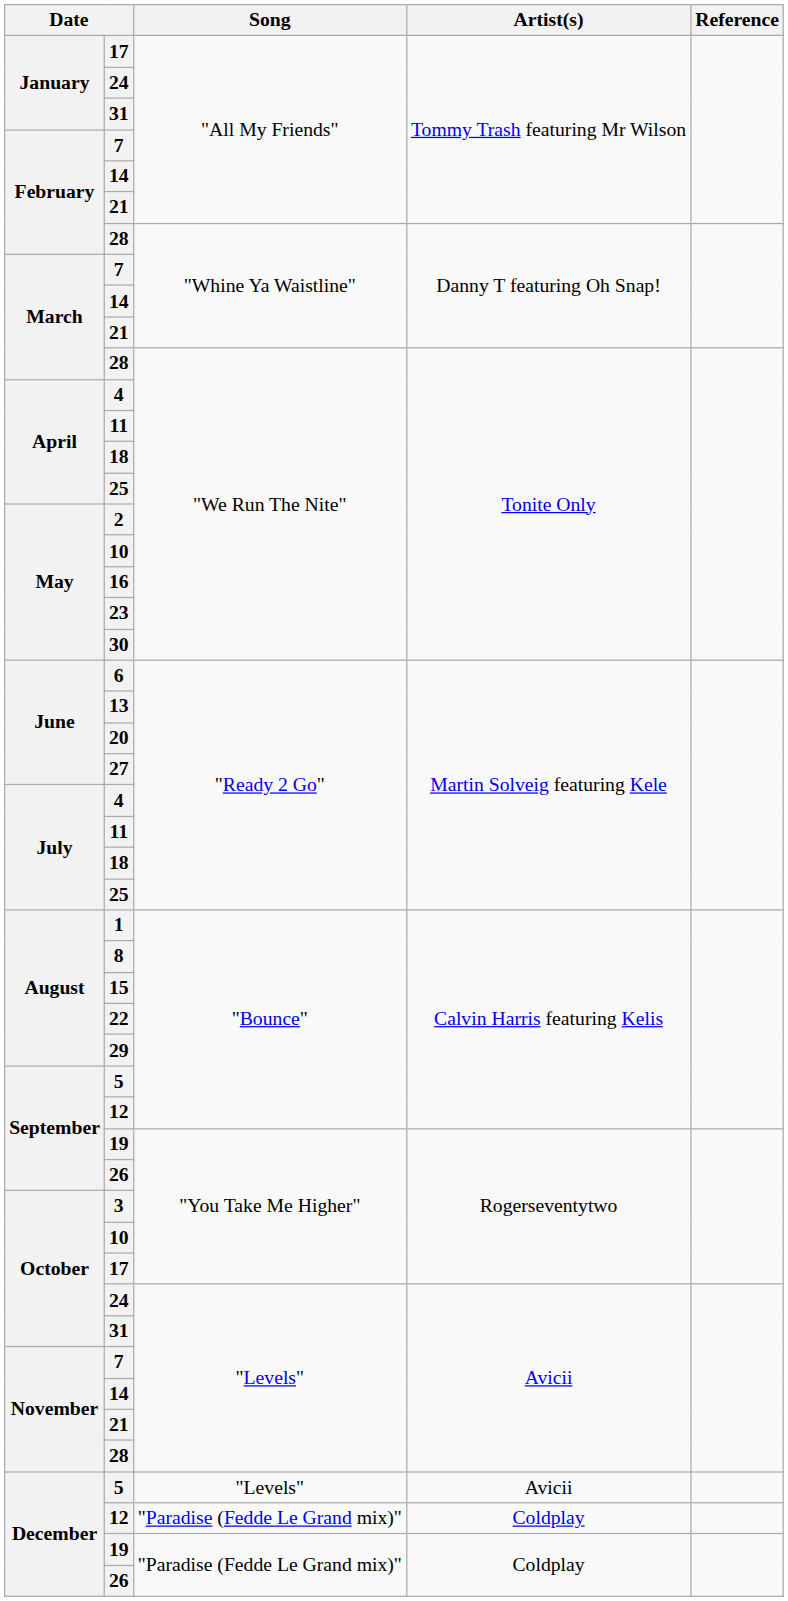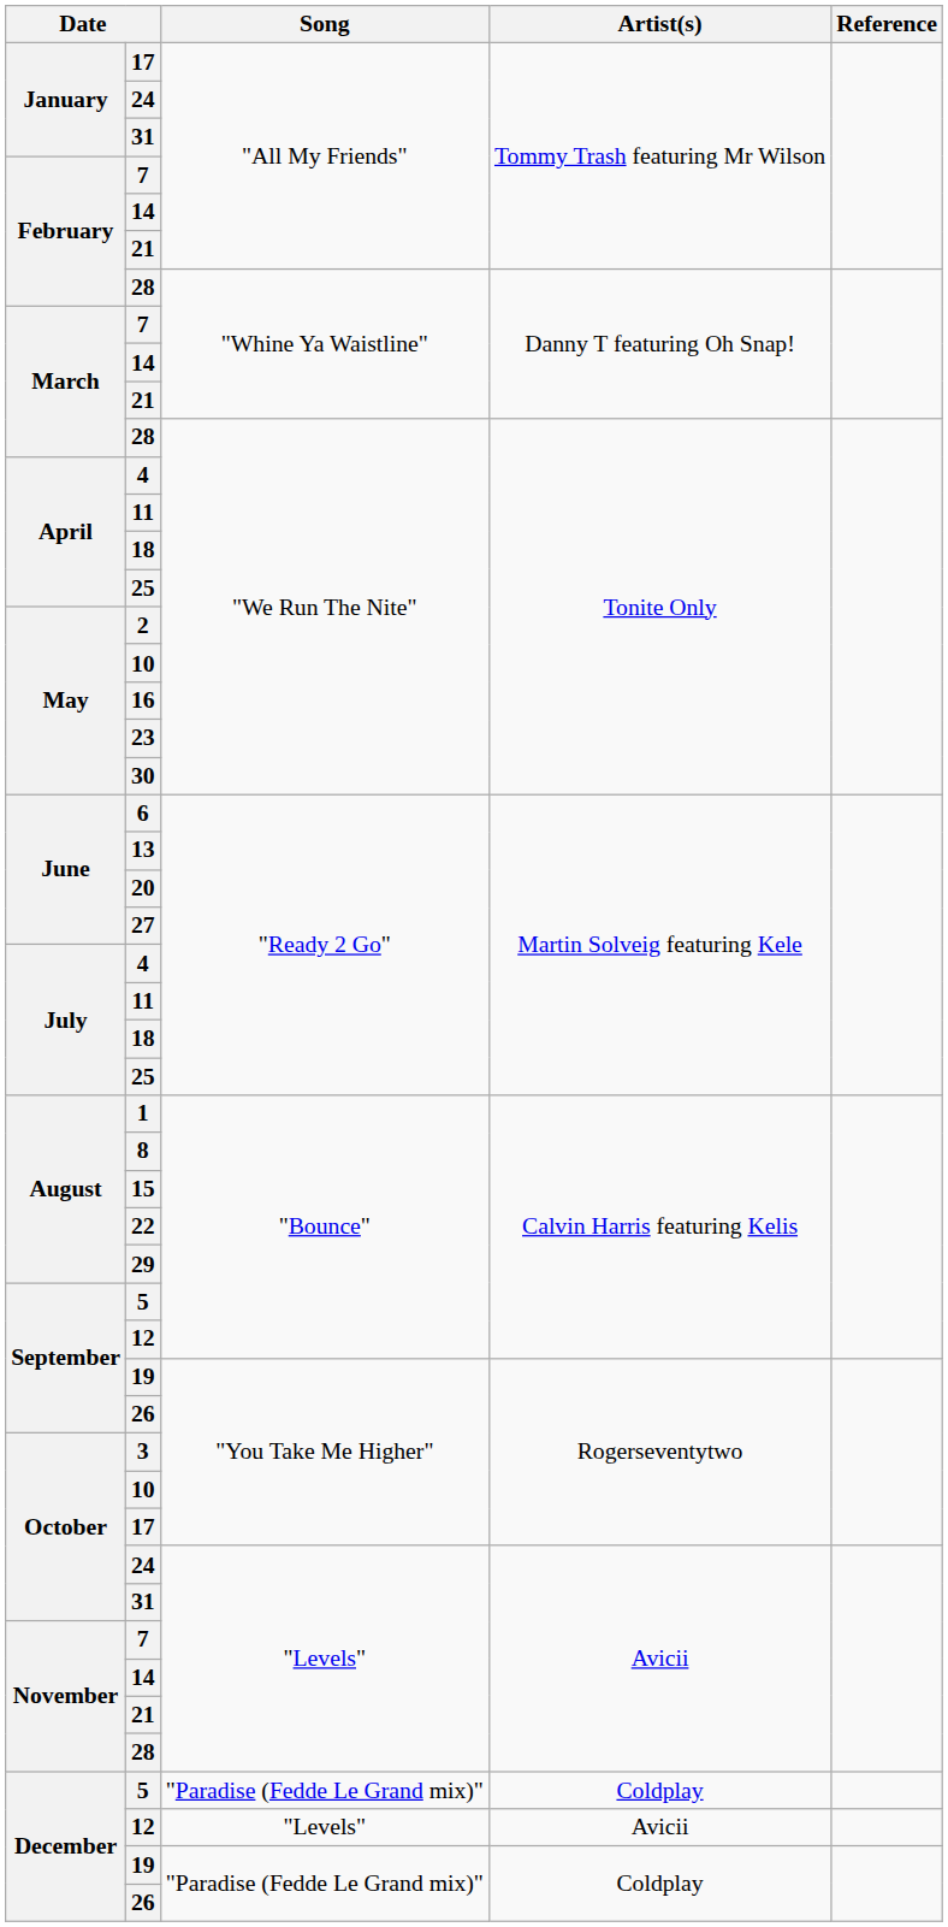December / 5 | Song: "Levels" -> "Paradise (Fedde Le Grand mix)"
December / 5 | Artist(s): Avicii -> Coldplay
December / 12 | Song: "Paradise (Fedde Le Grand mix)" -> "Levels"
December / 12 | Artist(s): Coldplay -> Avicii
